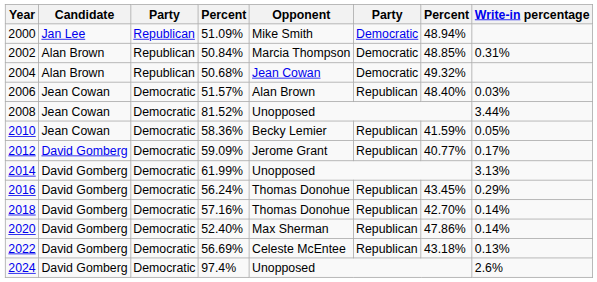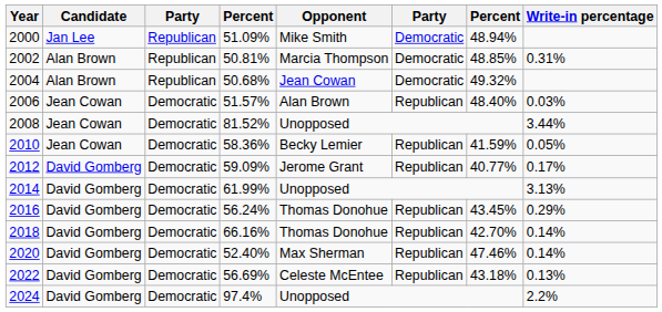2002 | column 4: 50.84% -> 50.81%
2018 | column 4: 57.16% -> 66.16%
2020 | column 7: 47.86% -> 47.46%
2024 | Write-in percentage: 2.6% -> 2.2%
